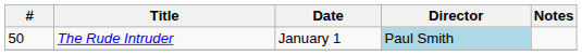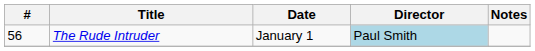The Rude Intruder | #: 50 -> 56
